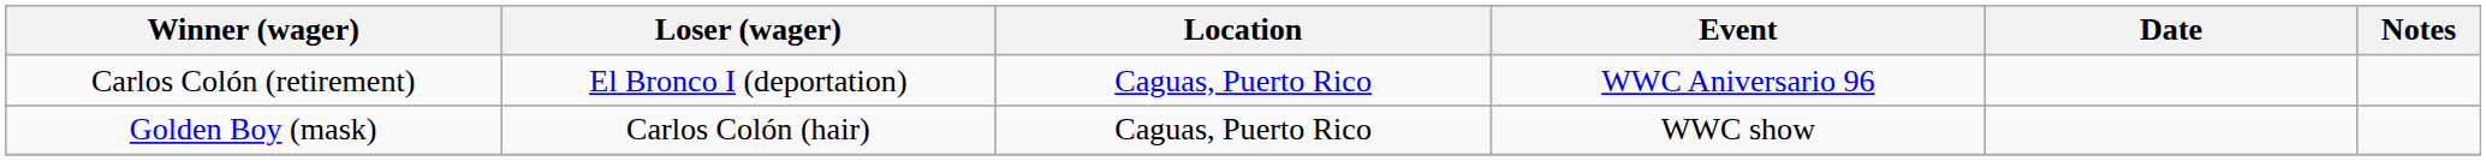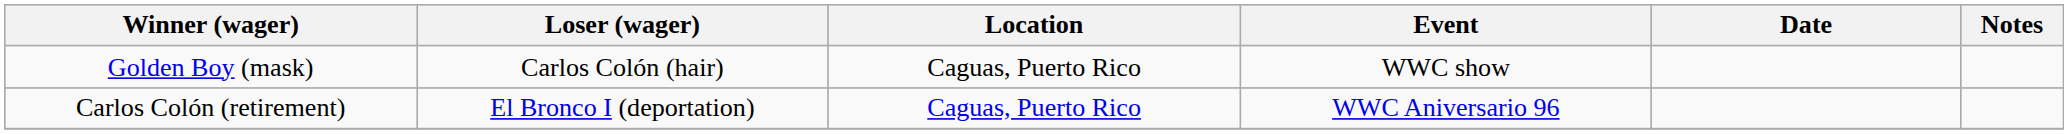rows swapped: Carlos Colón (retirement) <-> Golden Boy (mask)
